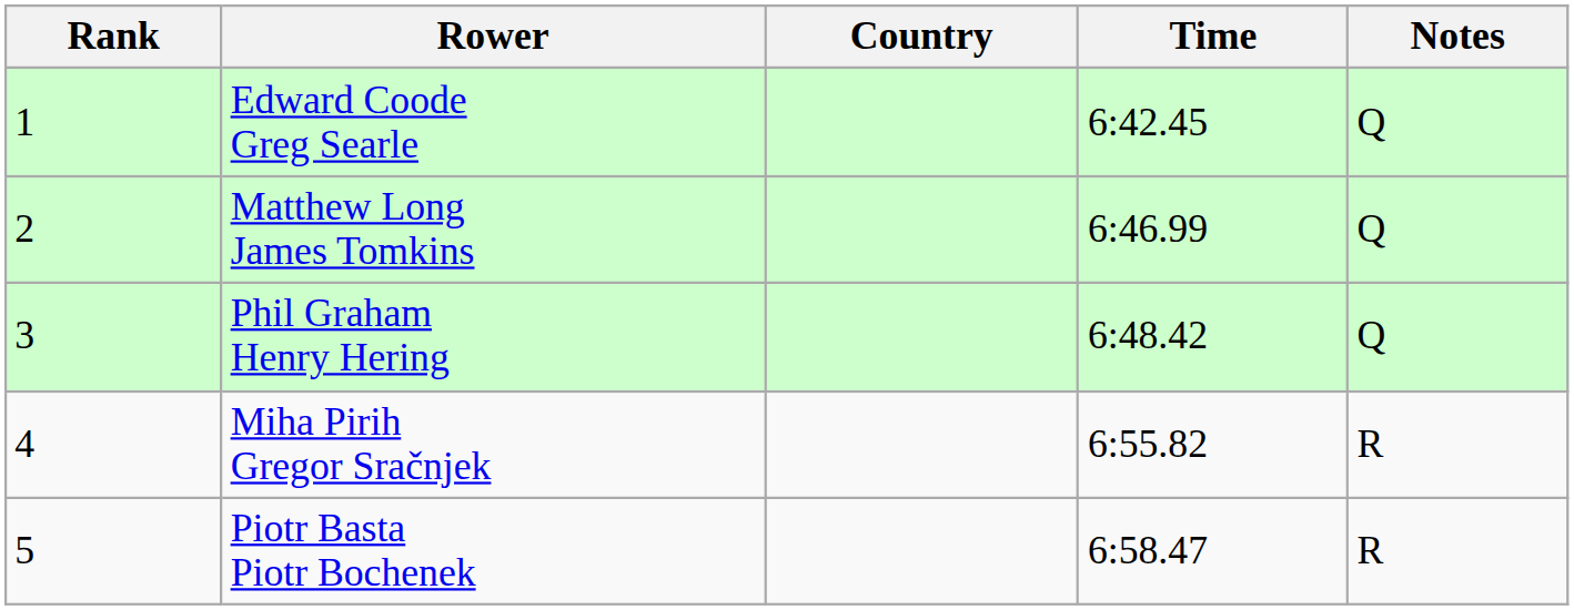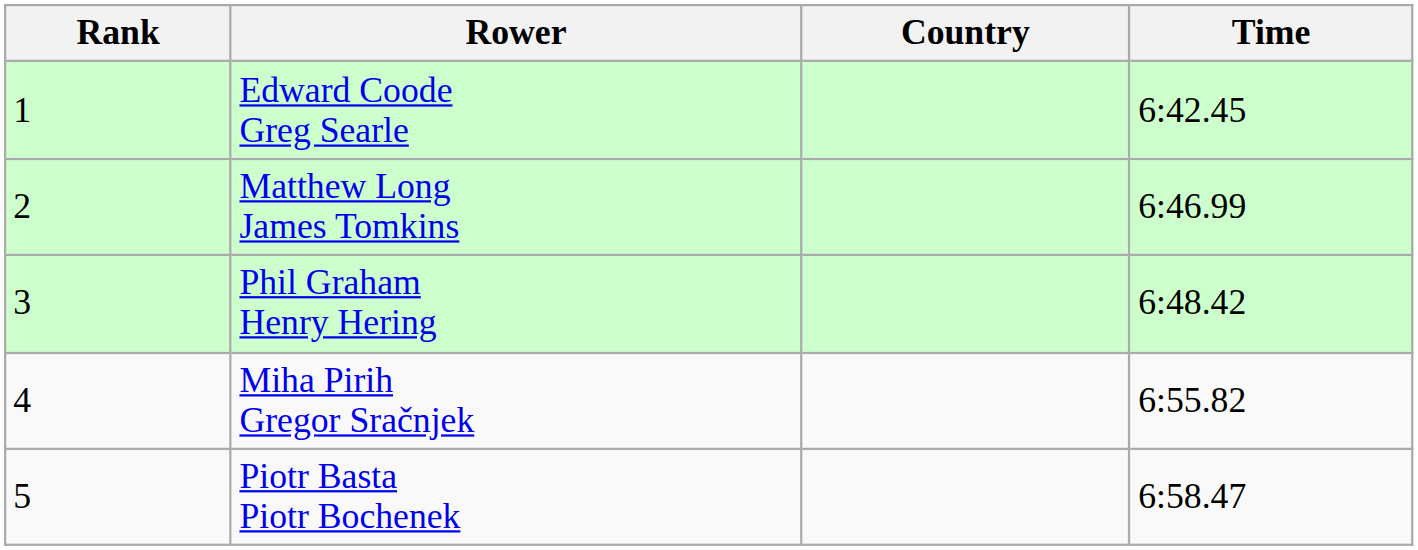- column: Notes | Q | Q | Q | R | R
